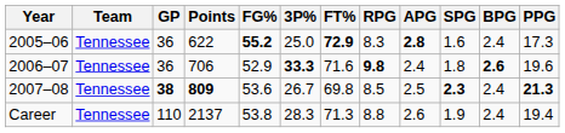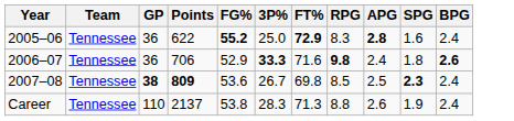- column: PPG | 17.3 | 19.6 | 21.3 | 19.4
